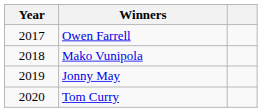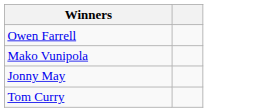- column: Year | 2017 | 2018 | 2019 | 2020
